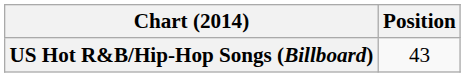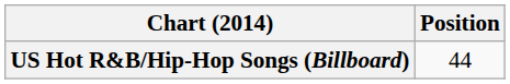US Hot R&B/Hip-Hop Songs (Billboard) | Position: 43 -> 44
